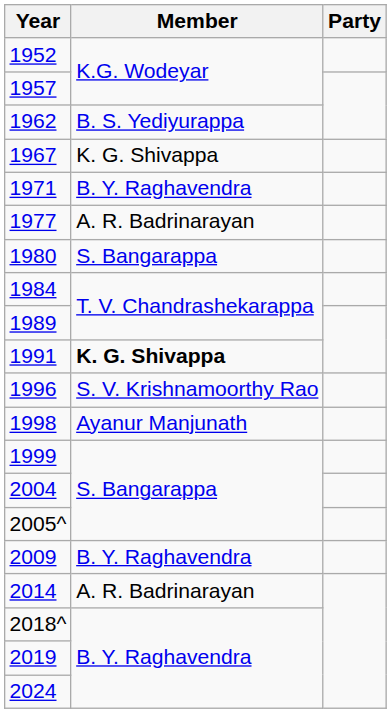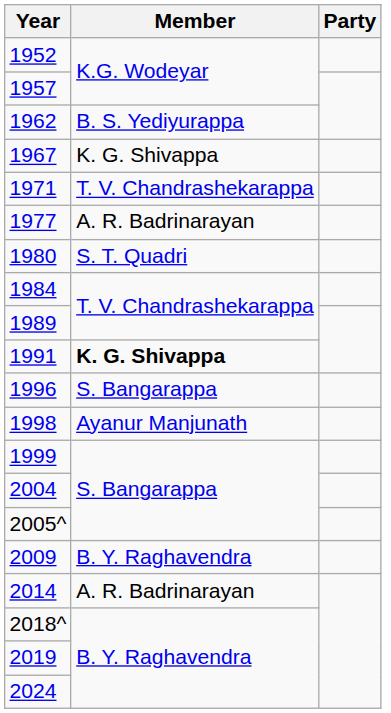1971 | Member: B. Y. Raghavendra -> T. V. Chandrashekarappa
1980 | Member: S. Bangarappa -> S. T. Quadri
1996 | Member: S. V. Krishnamoorthy Rao -> S. Bangarappa
